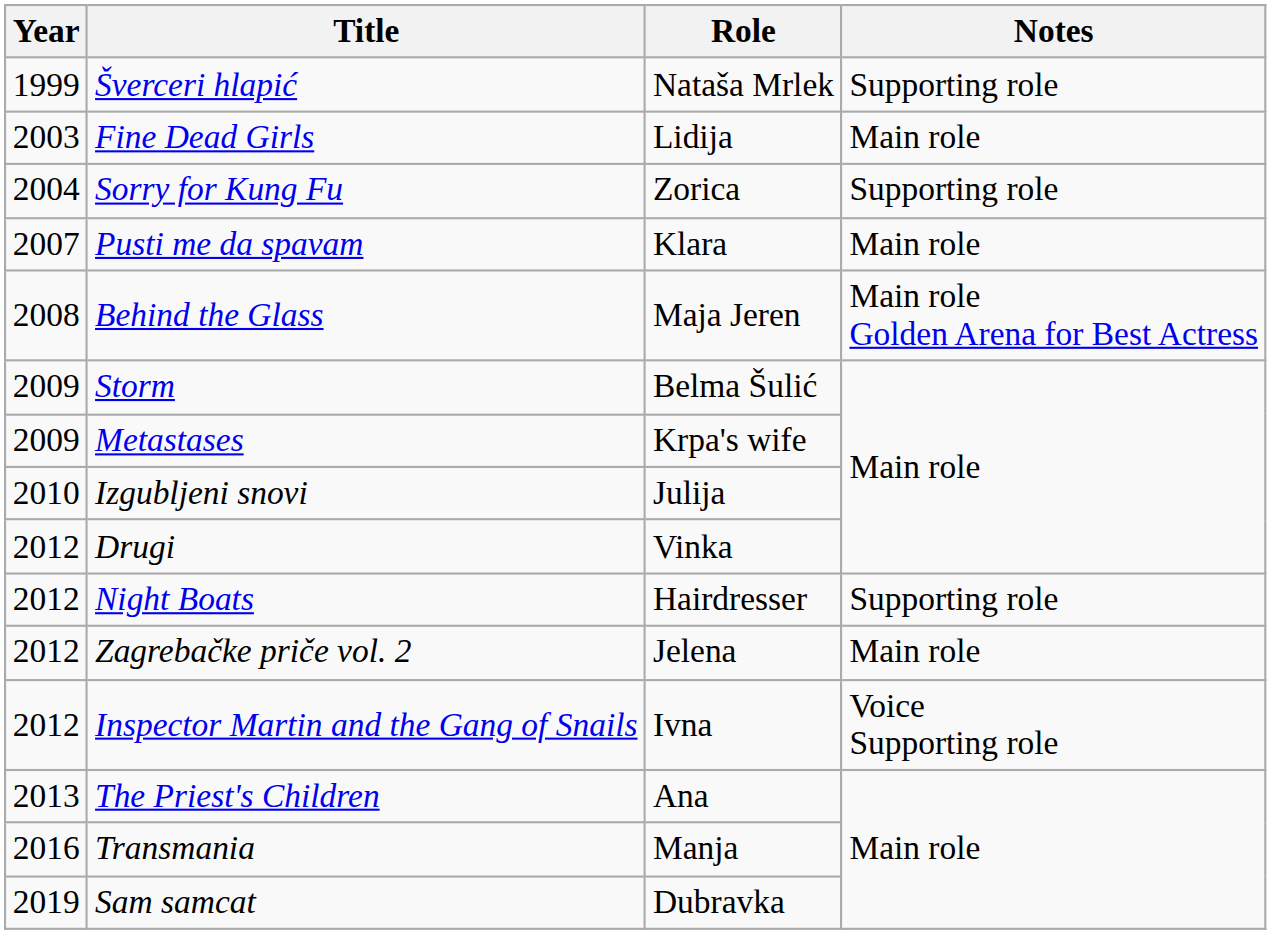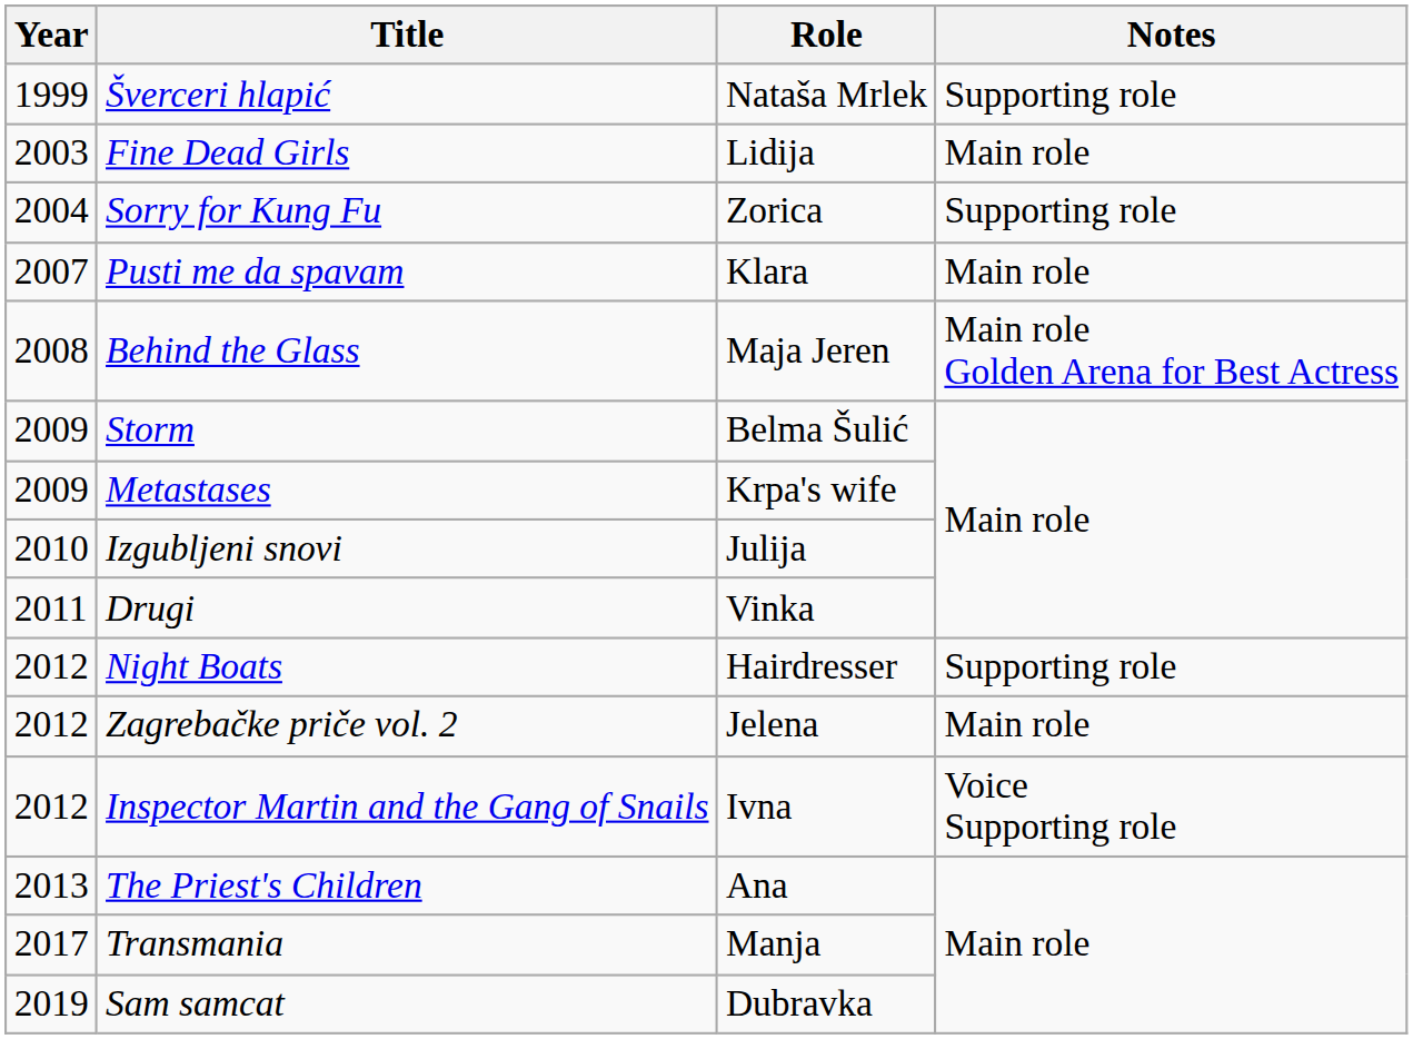Drugi | Year: 2012 -> 2011
Transmania | Year: 2016 -> 2017
